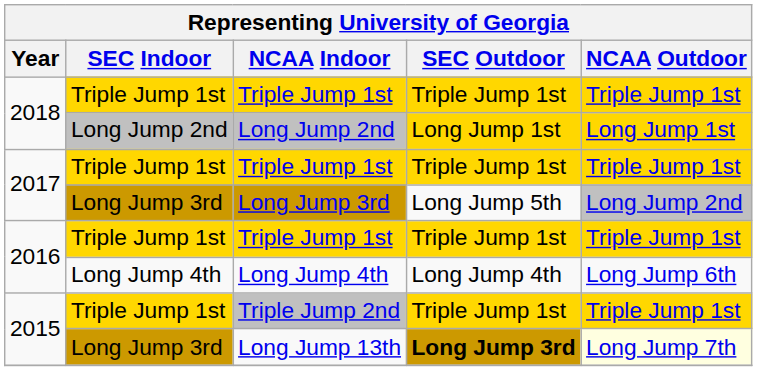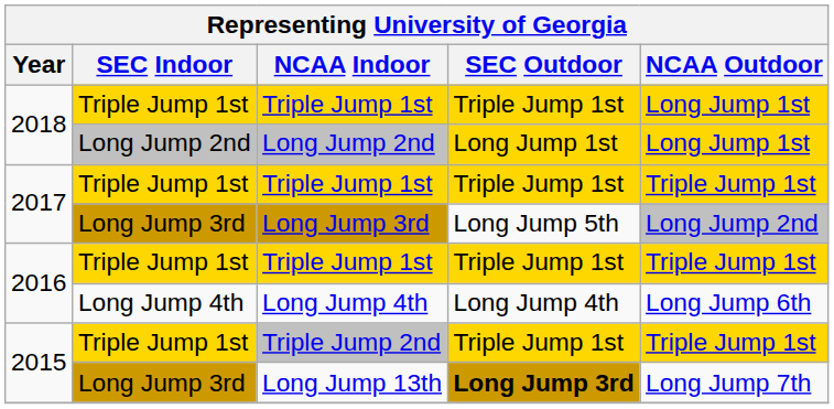2018 / Triple Jump 1st | NCAA Outdoor: Triple Jump 1st -> Long Jump 1st
Long Jump 13th | NCAA Outdoor: lightyellow background -> no background
